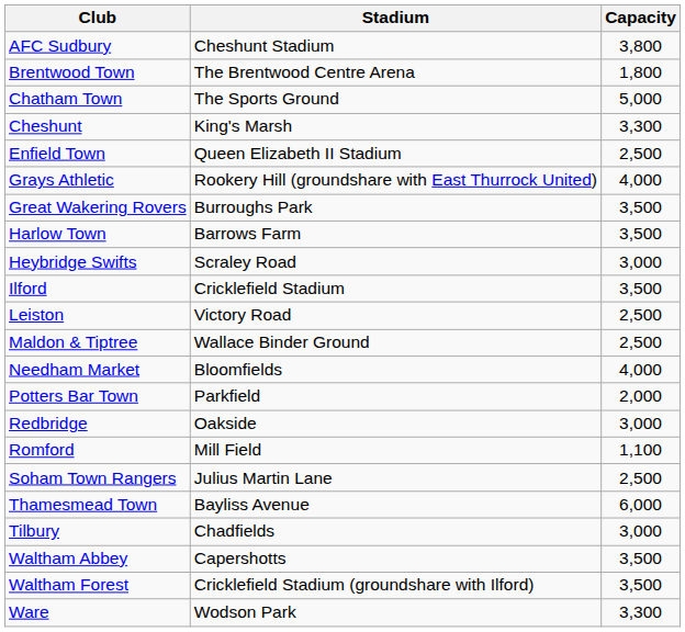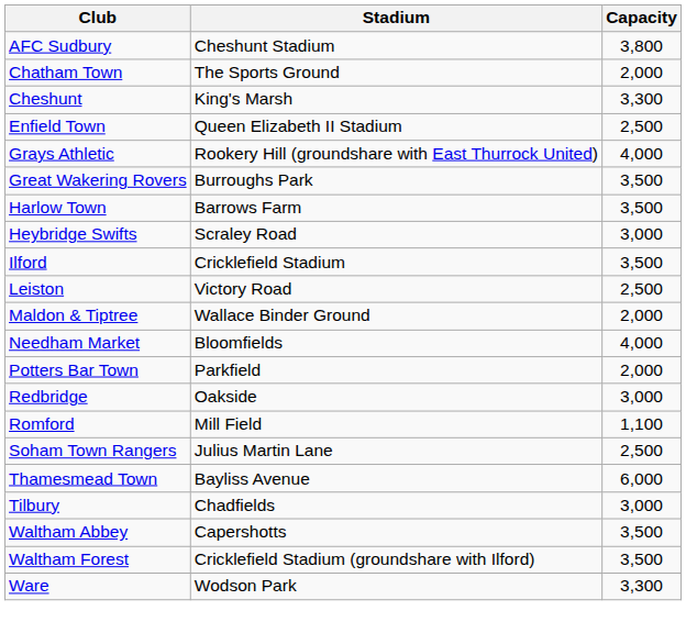- row: Brentwood Town | The Brentwood Centre Arena | 1,800
Chatham Town | Capacity: 5,000 -> 2,000
Maldon & Tiptree | Capacity: 2,500 -> 2,000
